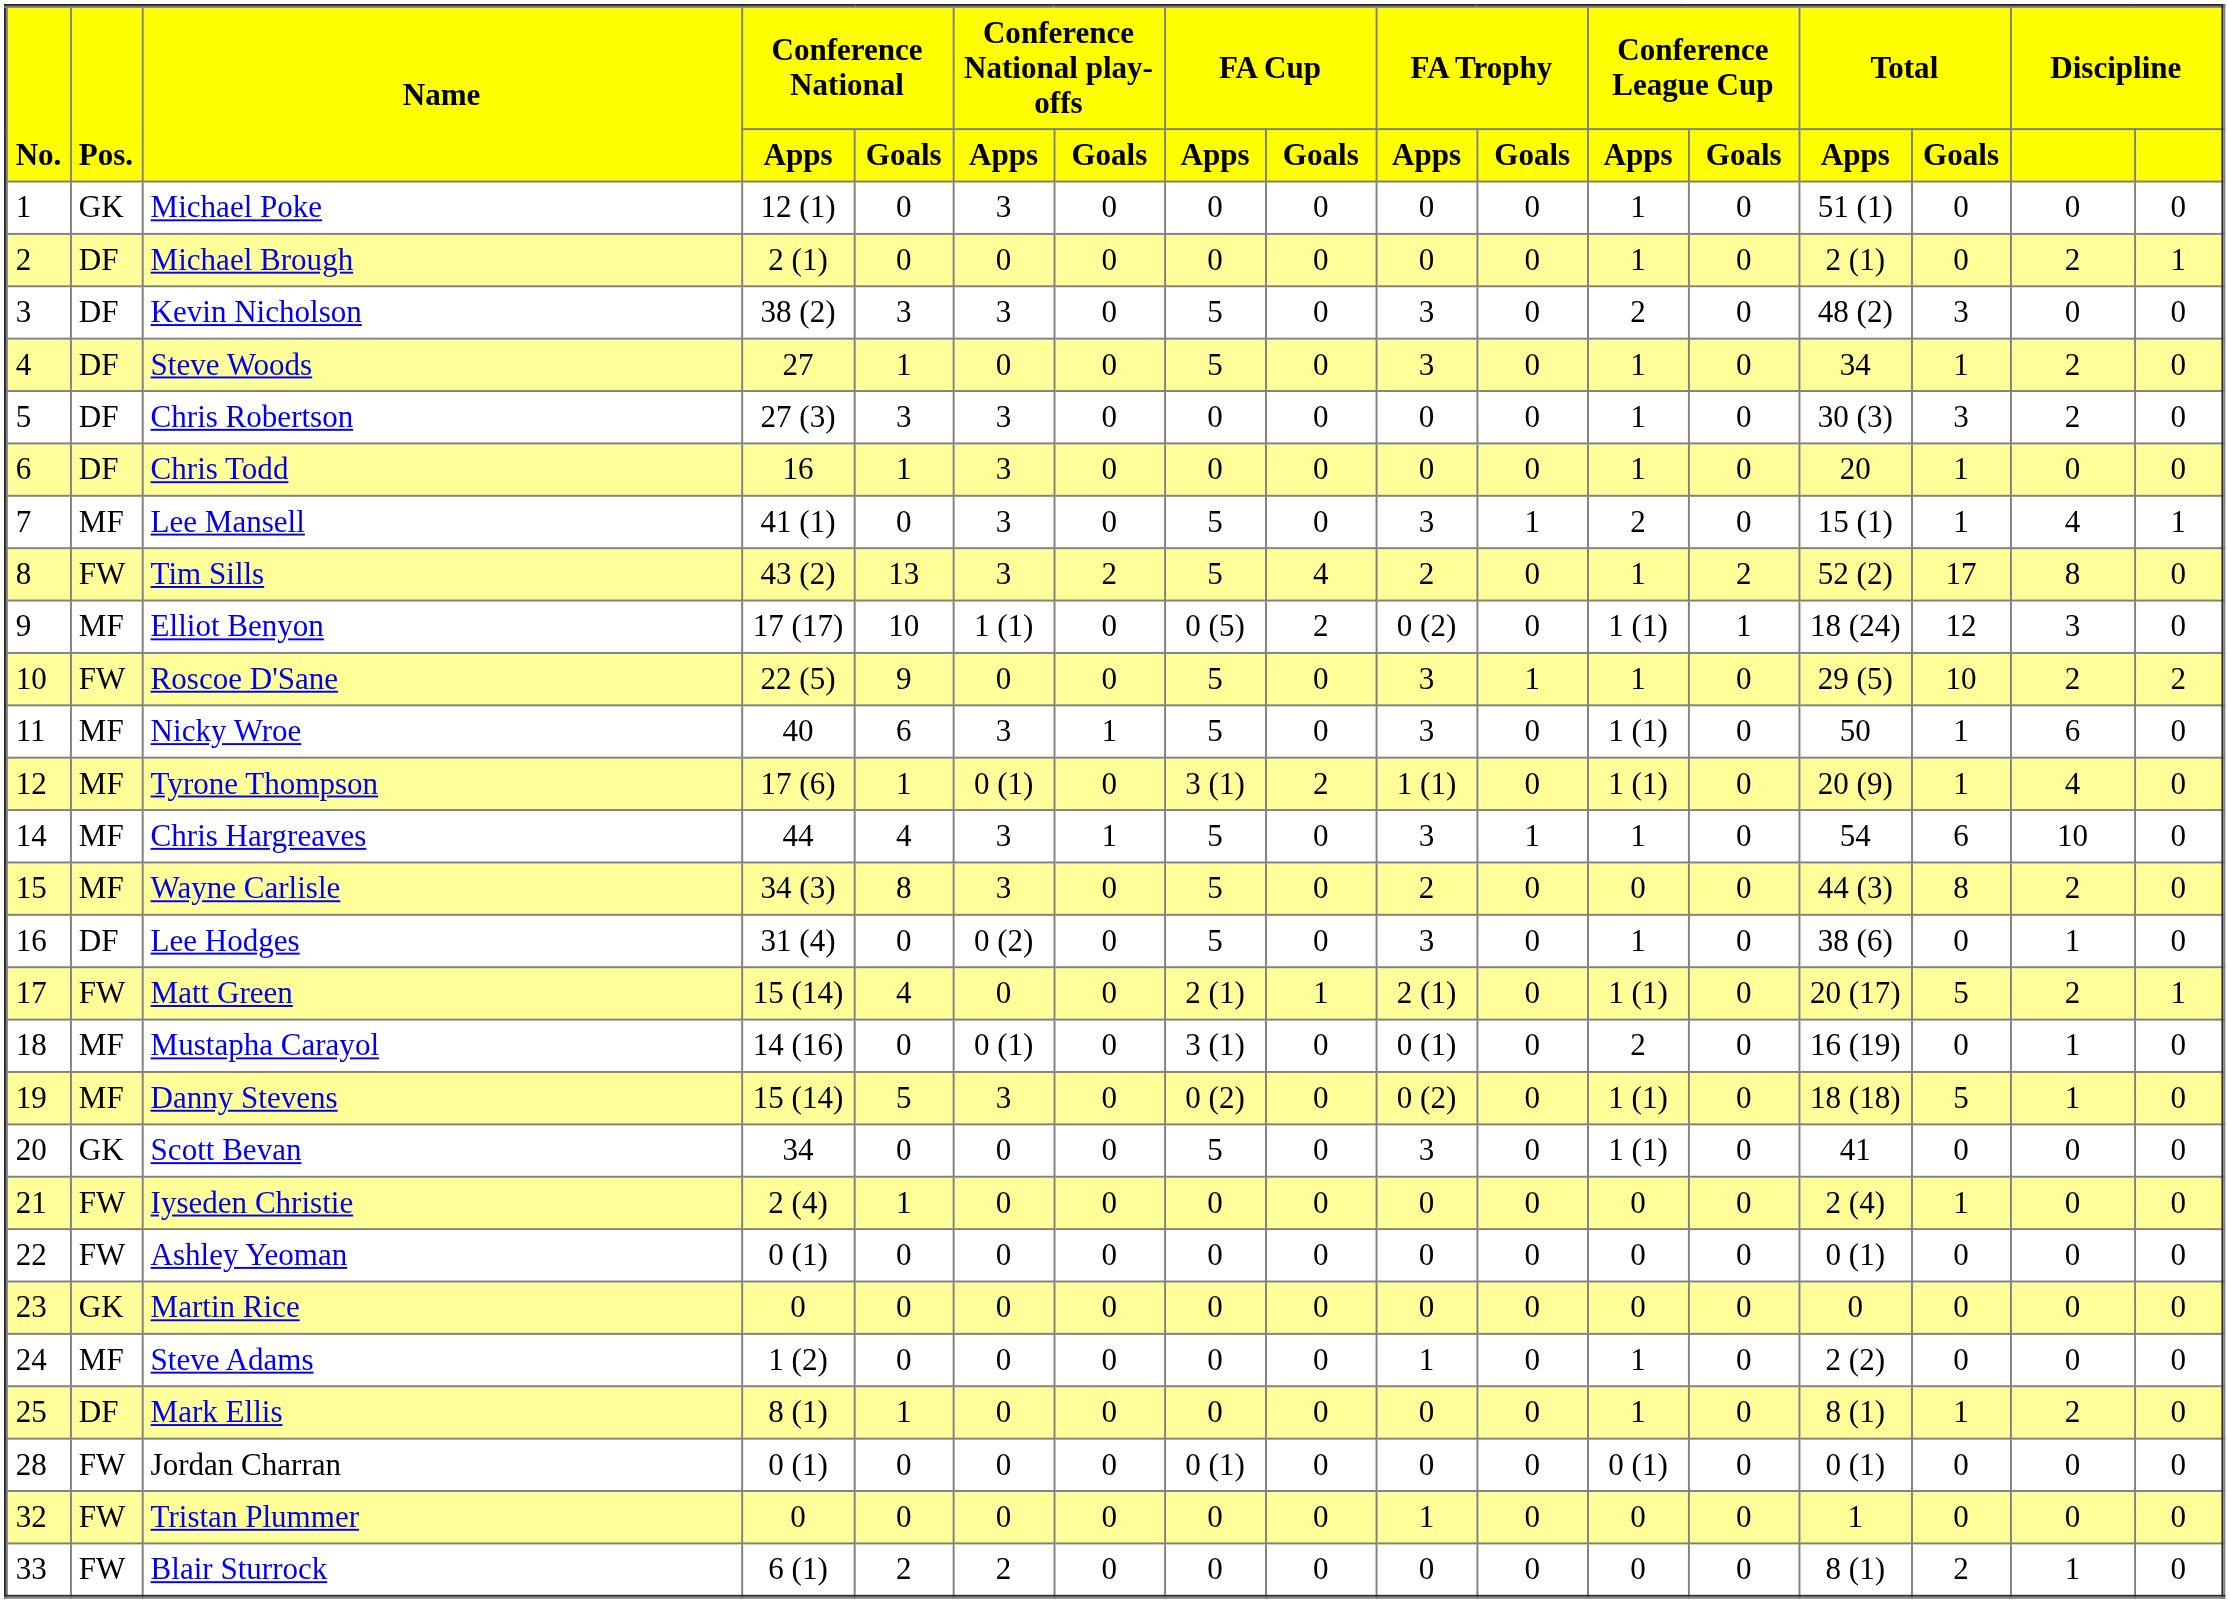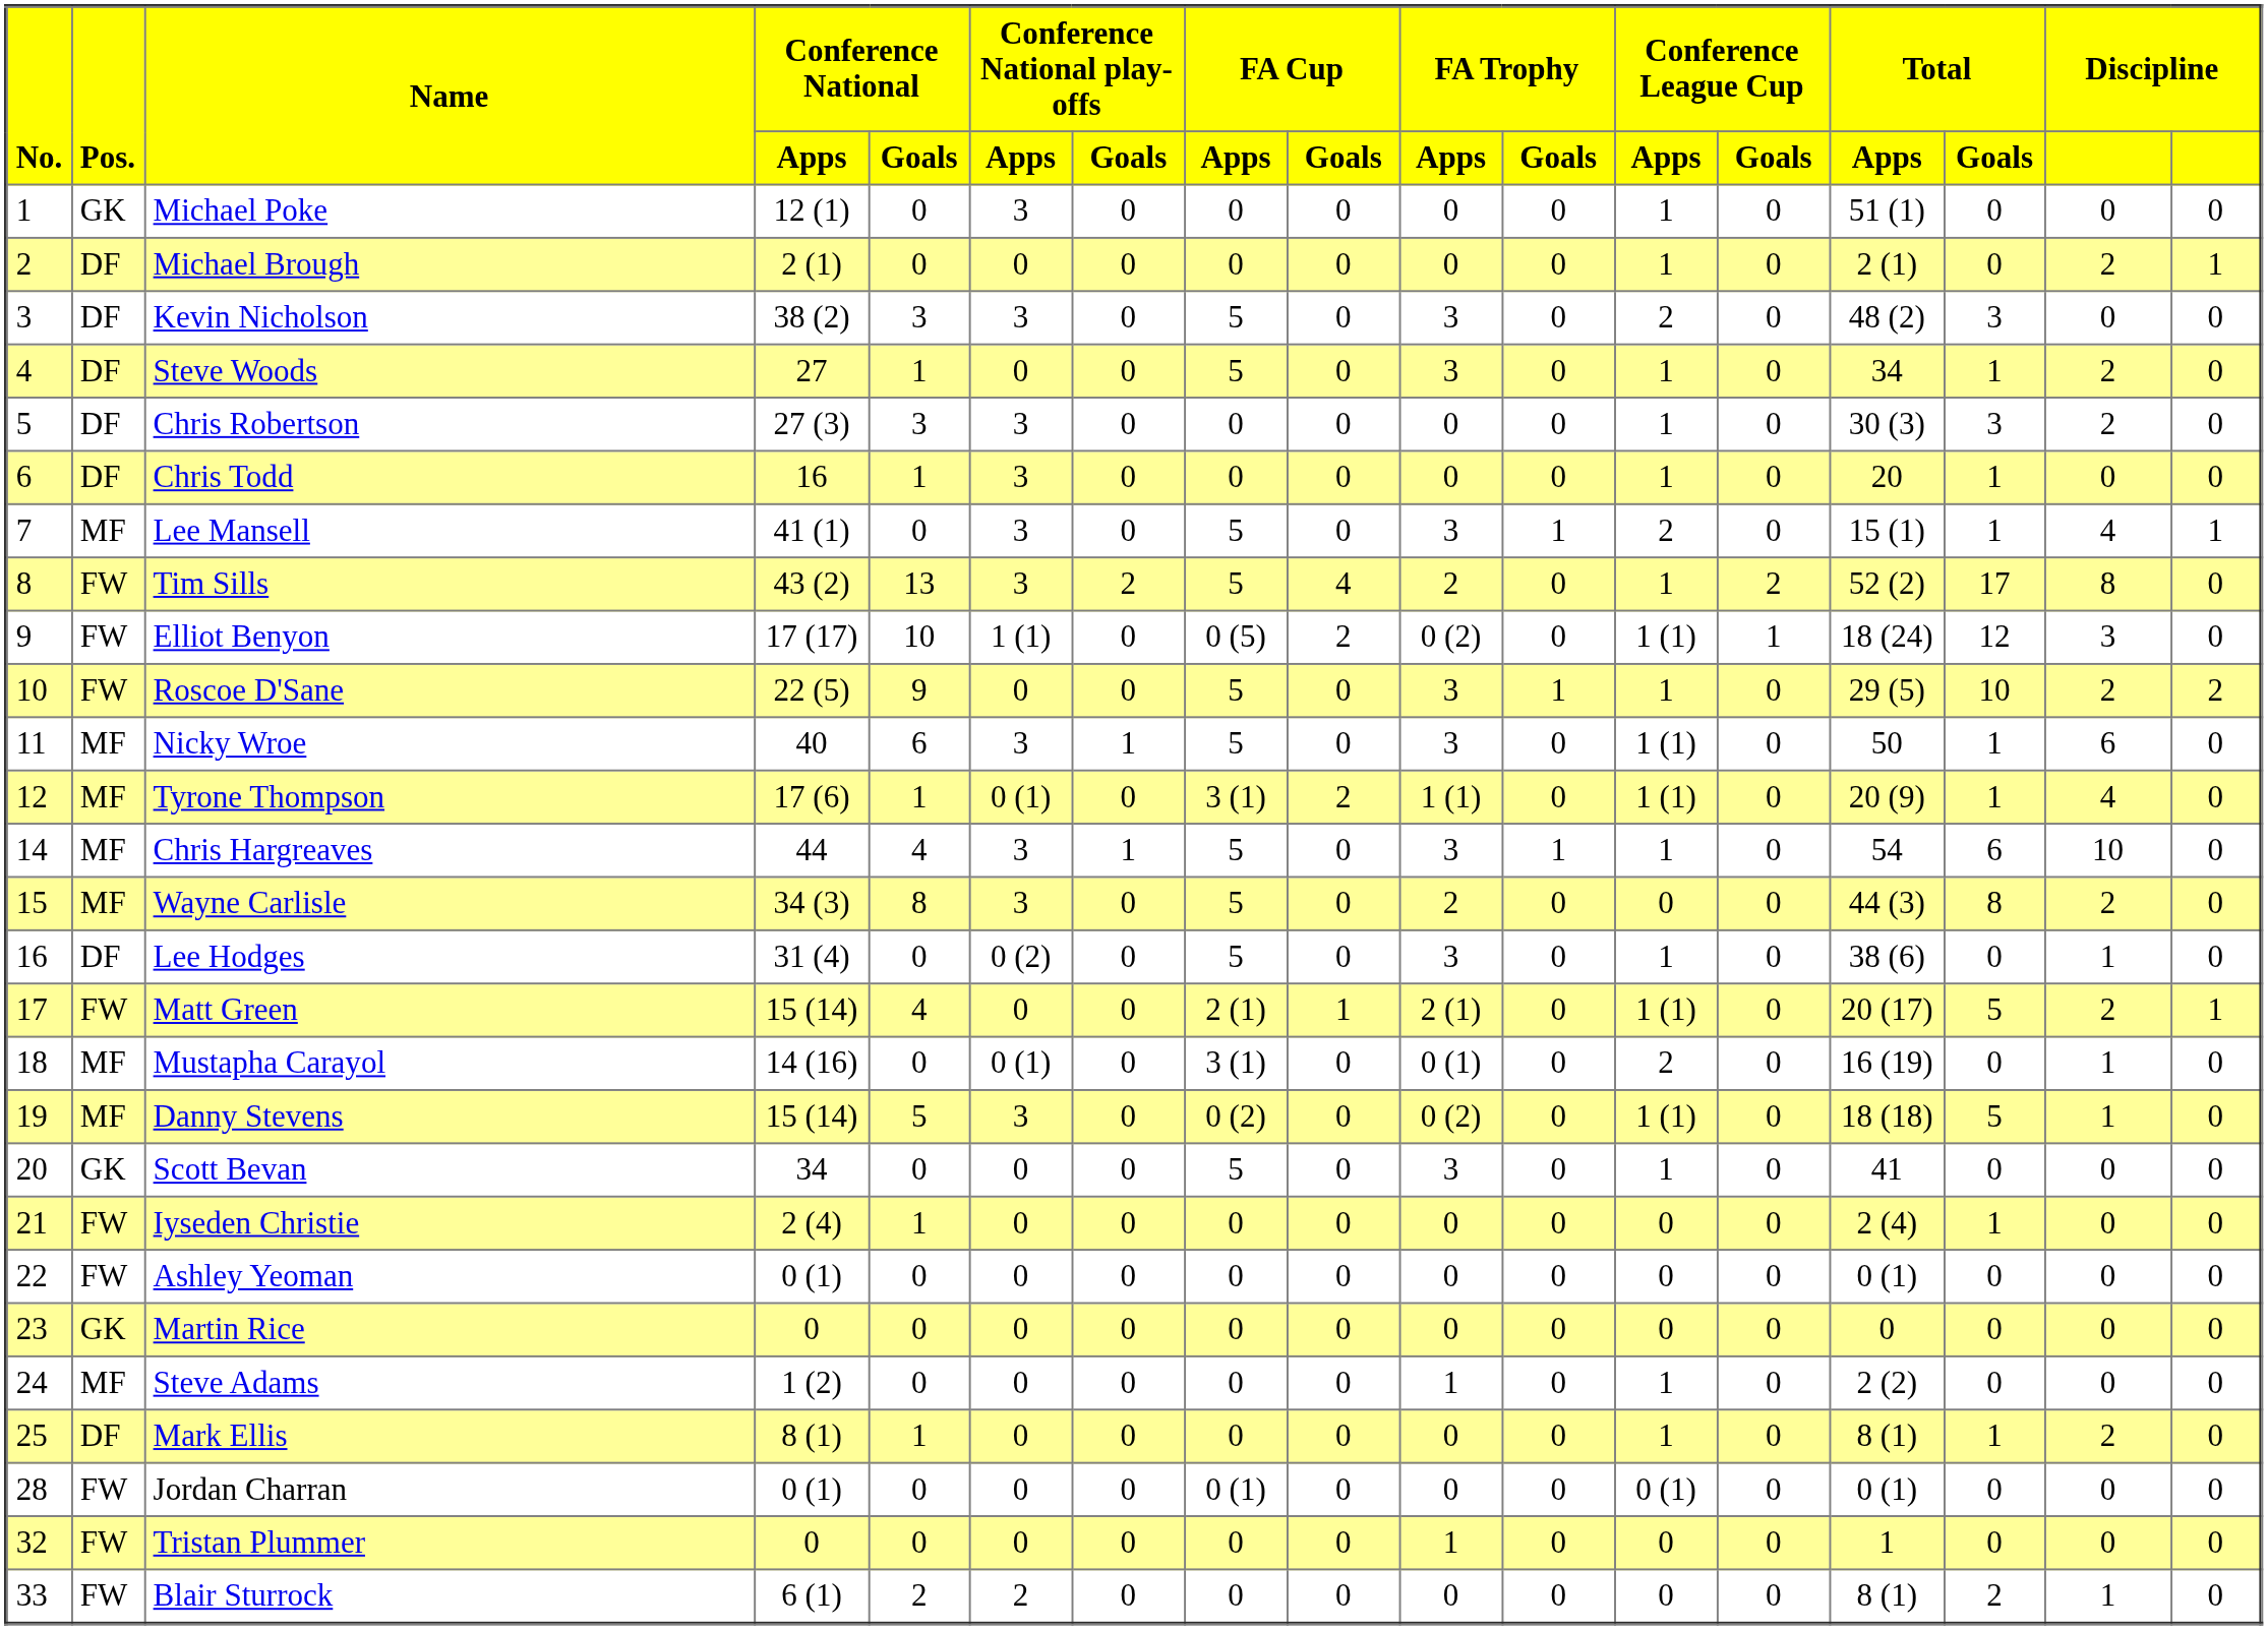Elliot Benyon | Pos.: MF -> FW
Scott Bevan | Conference League Cup / Apps: 1 (1) -> 1
